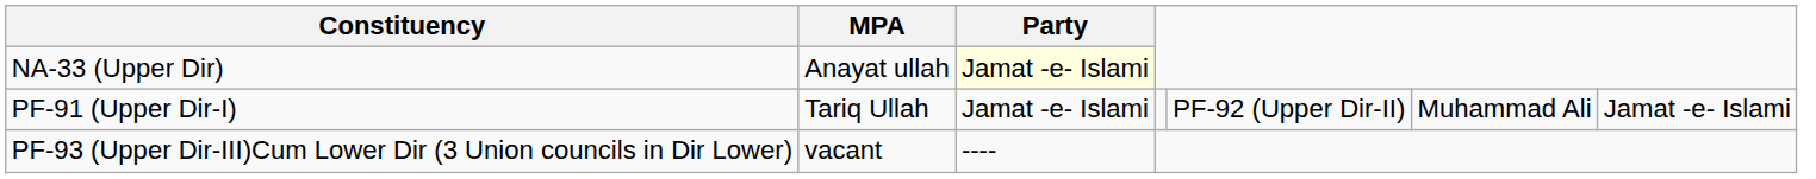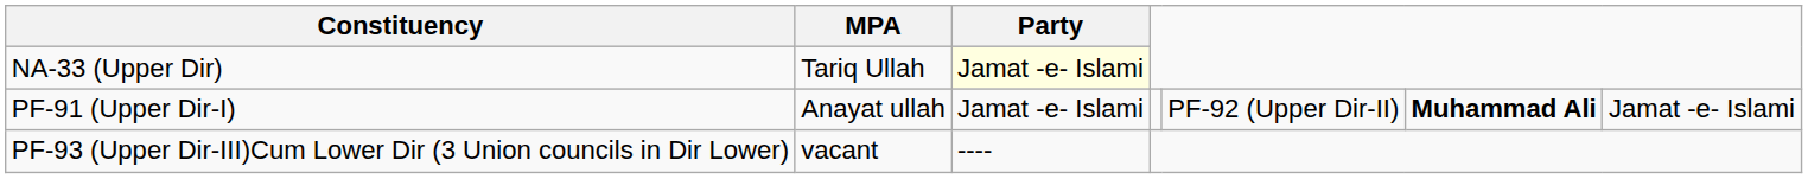NA-33 (Upper Dir) | MPA: Anayat ullah -> Tariq Ullah
PF-91 (Upper Dir-I) | MPA: Tariq Ullah -> Anayat ullah
PF-91 (Upper Dir-I) | column 6: normal -> bold
